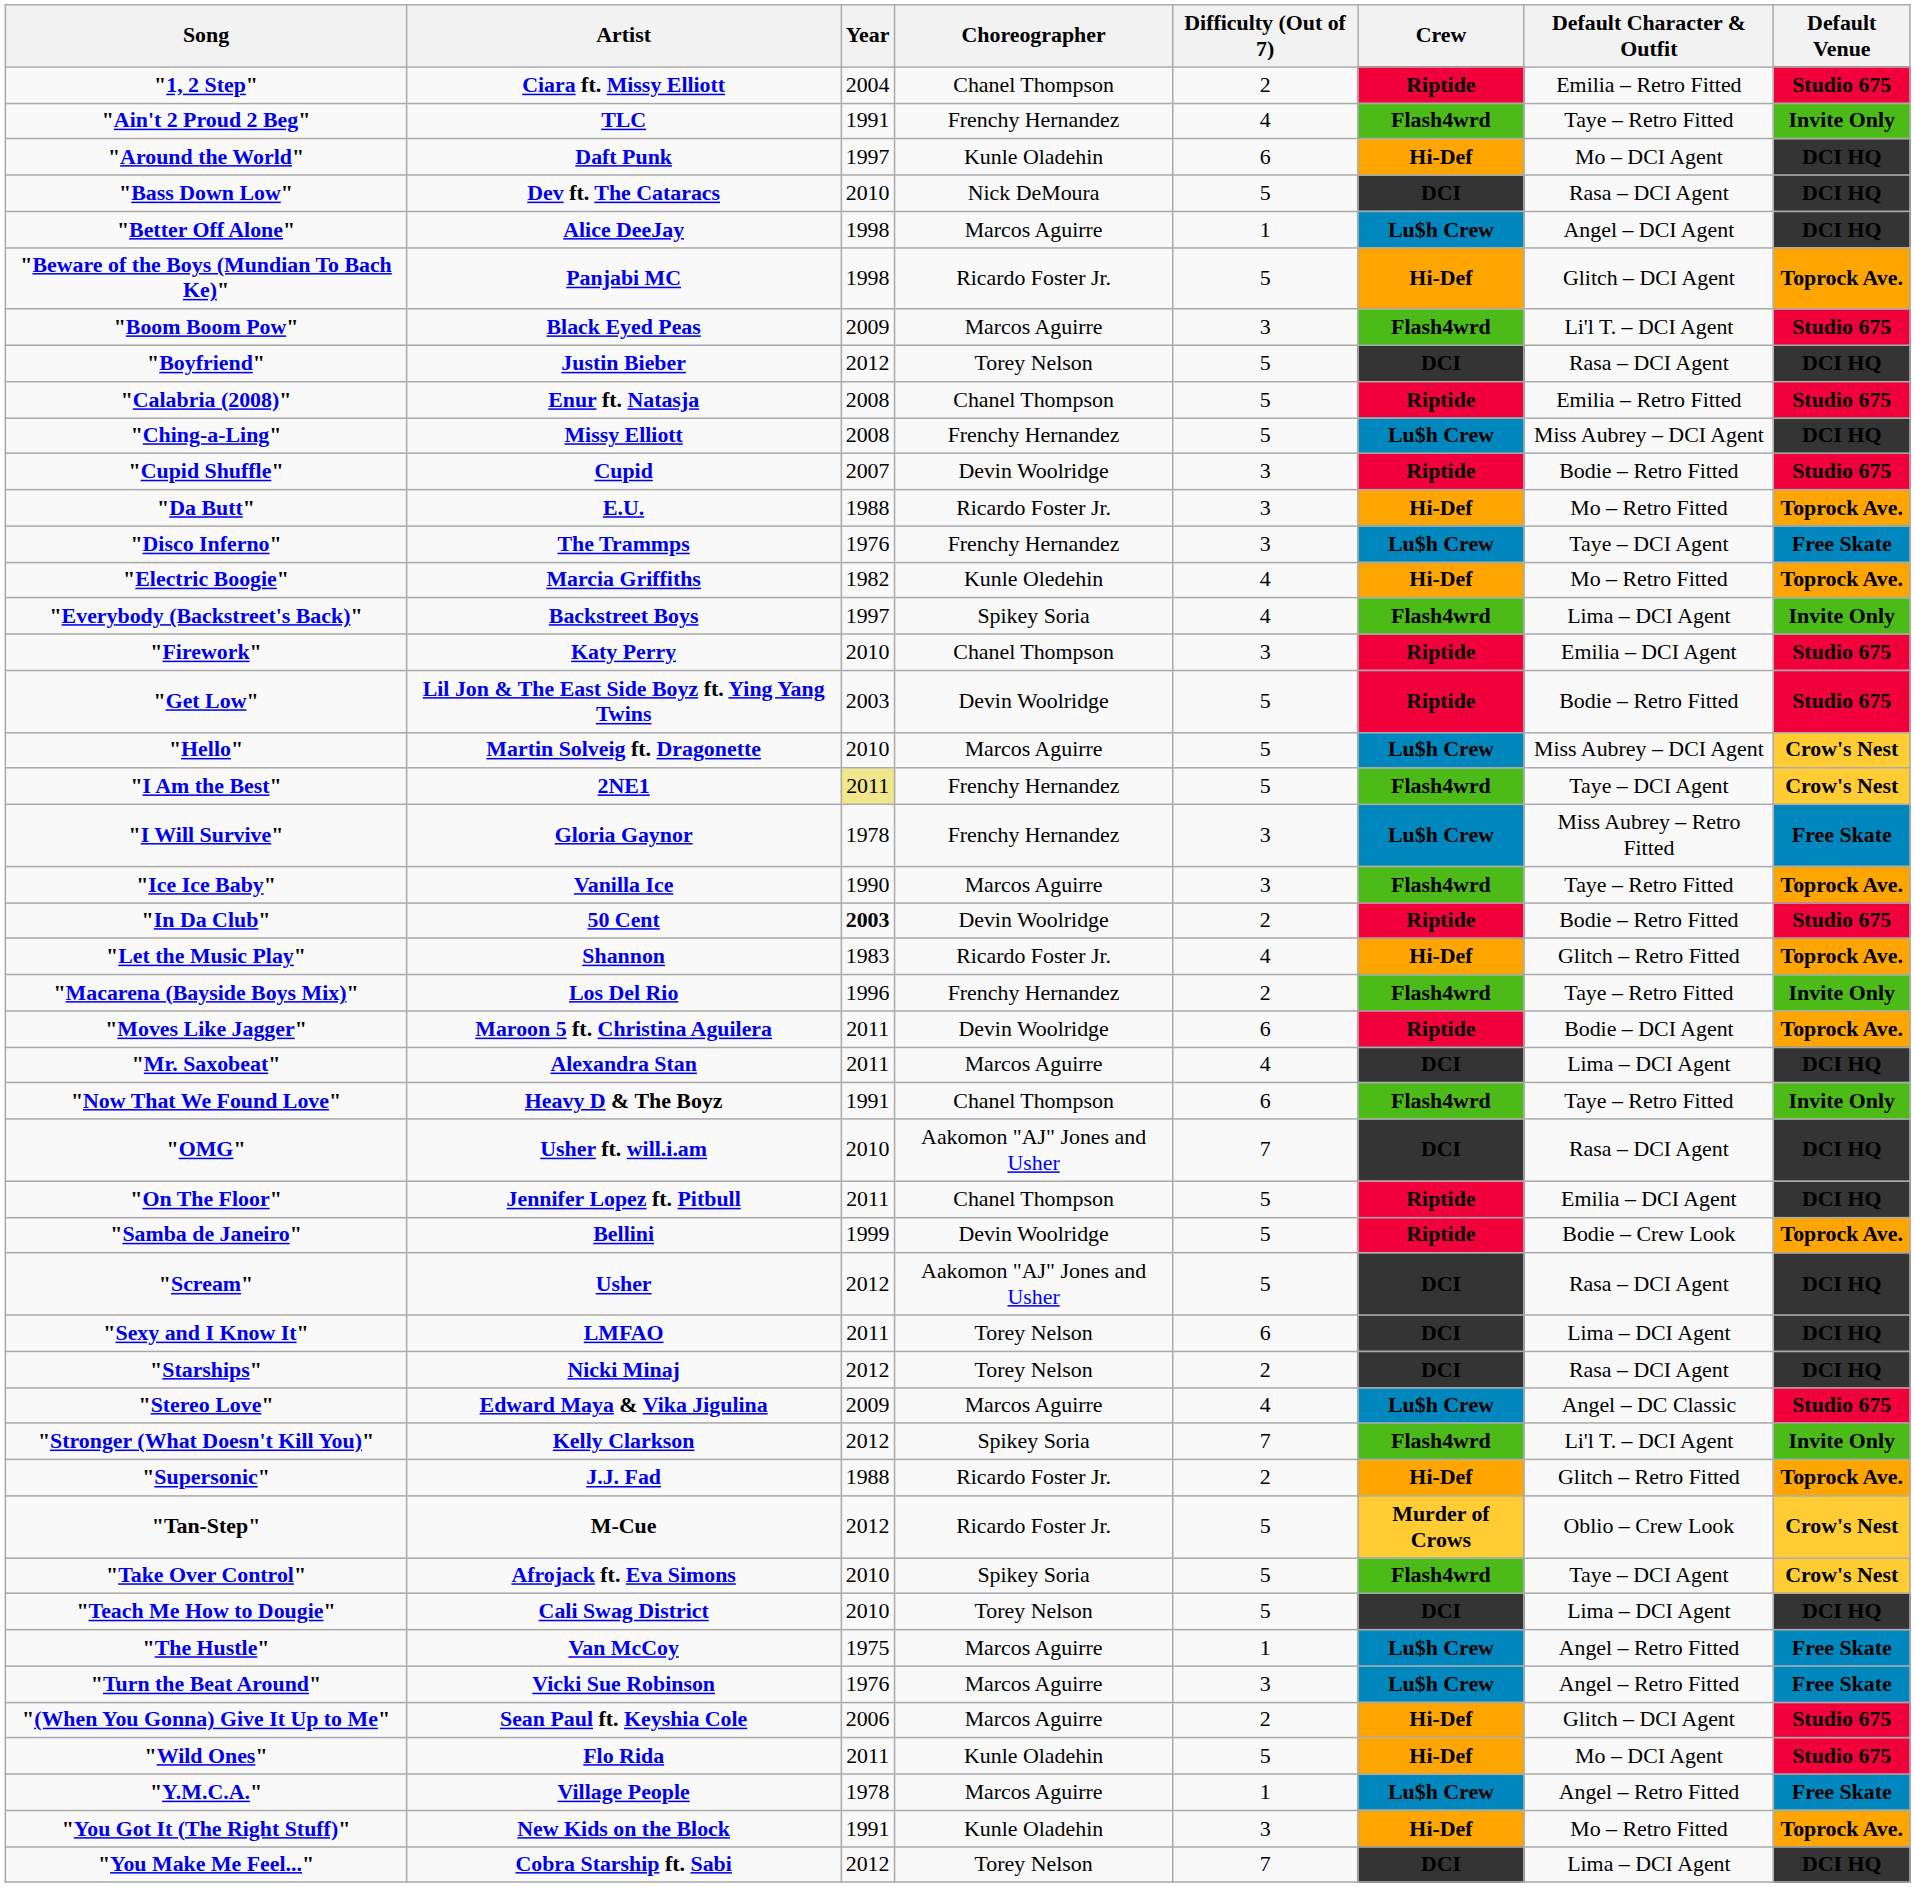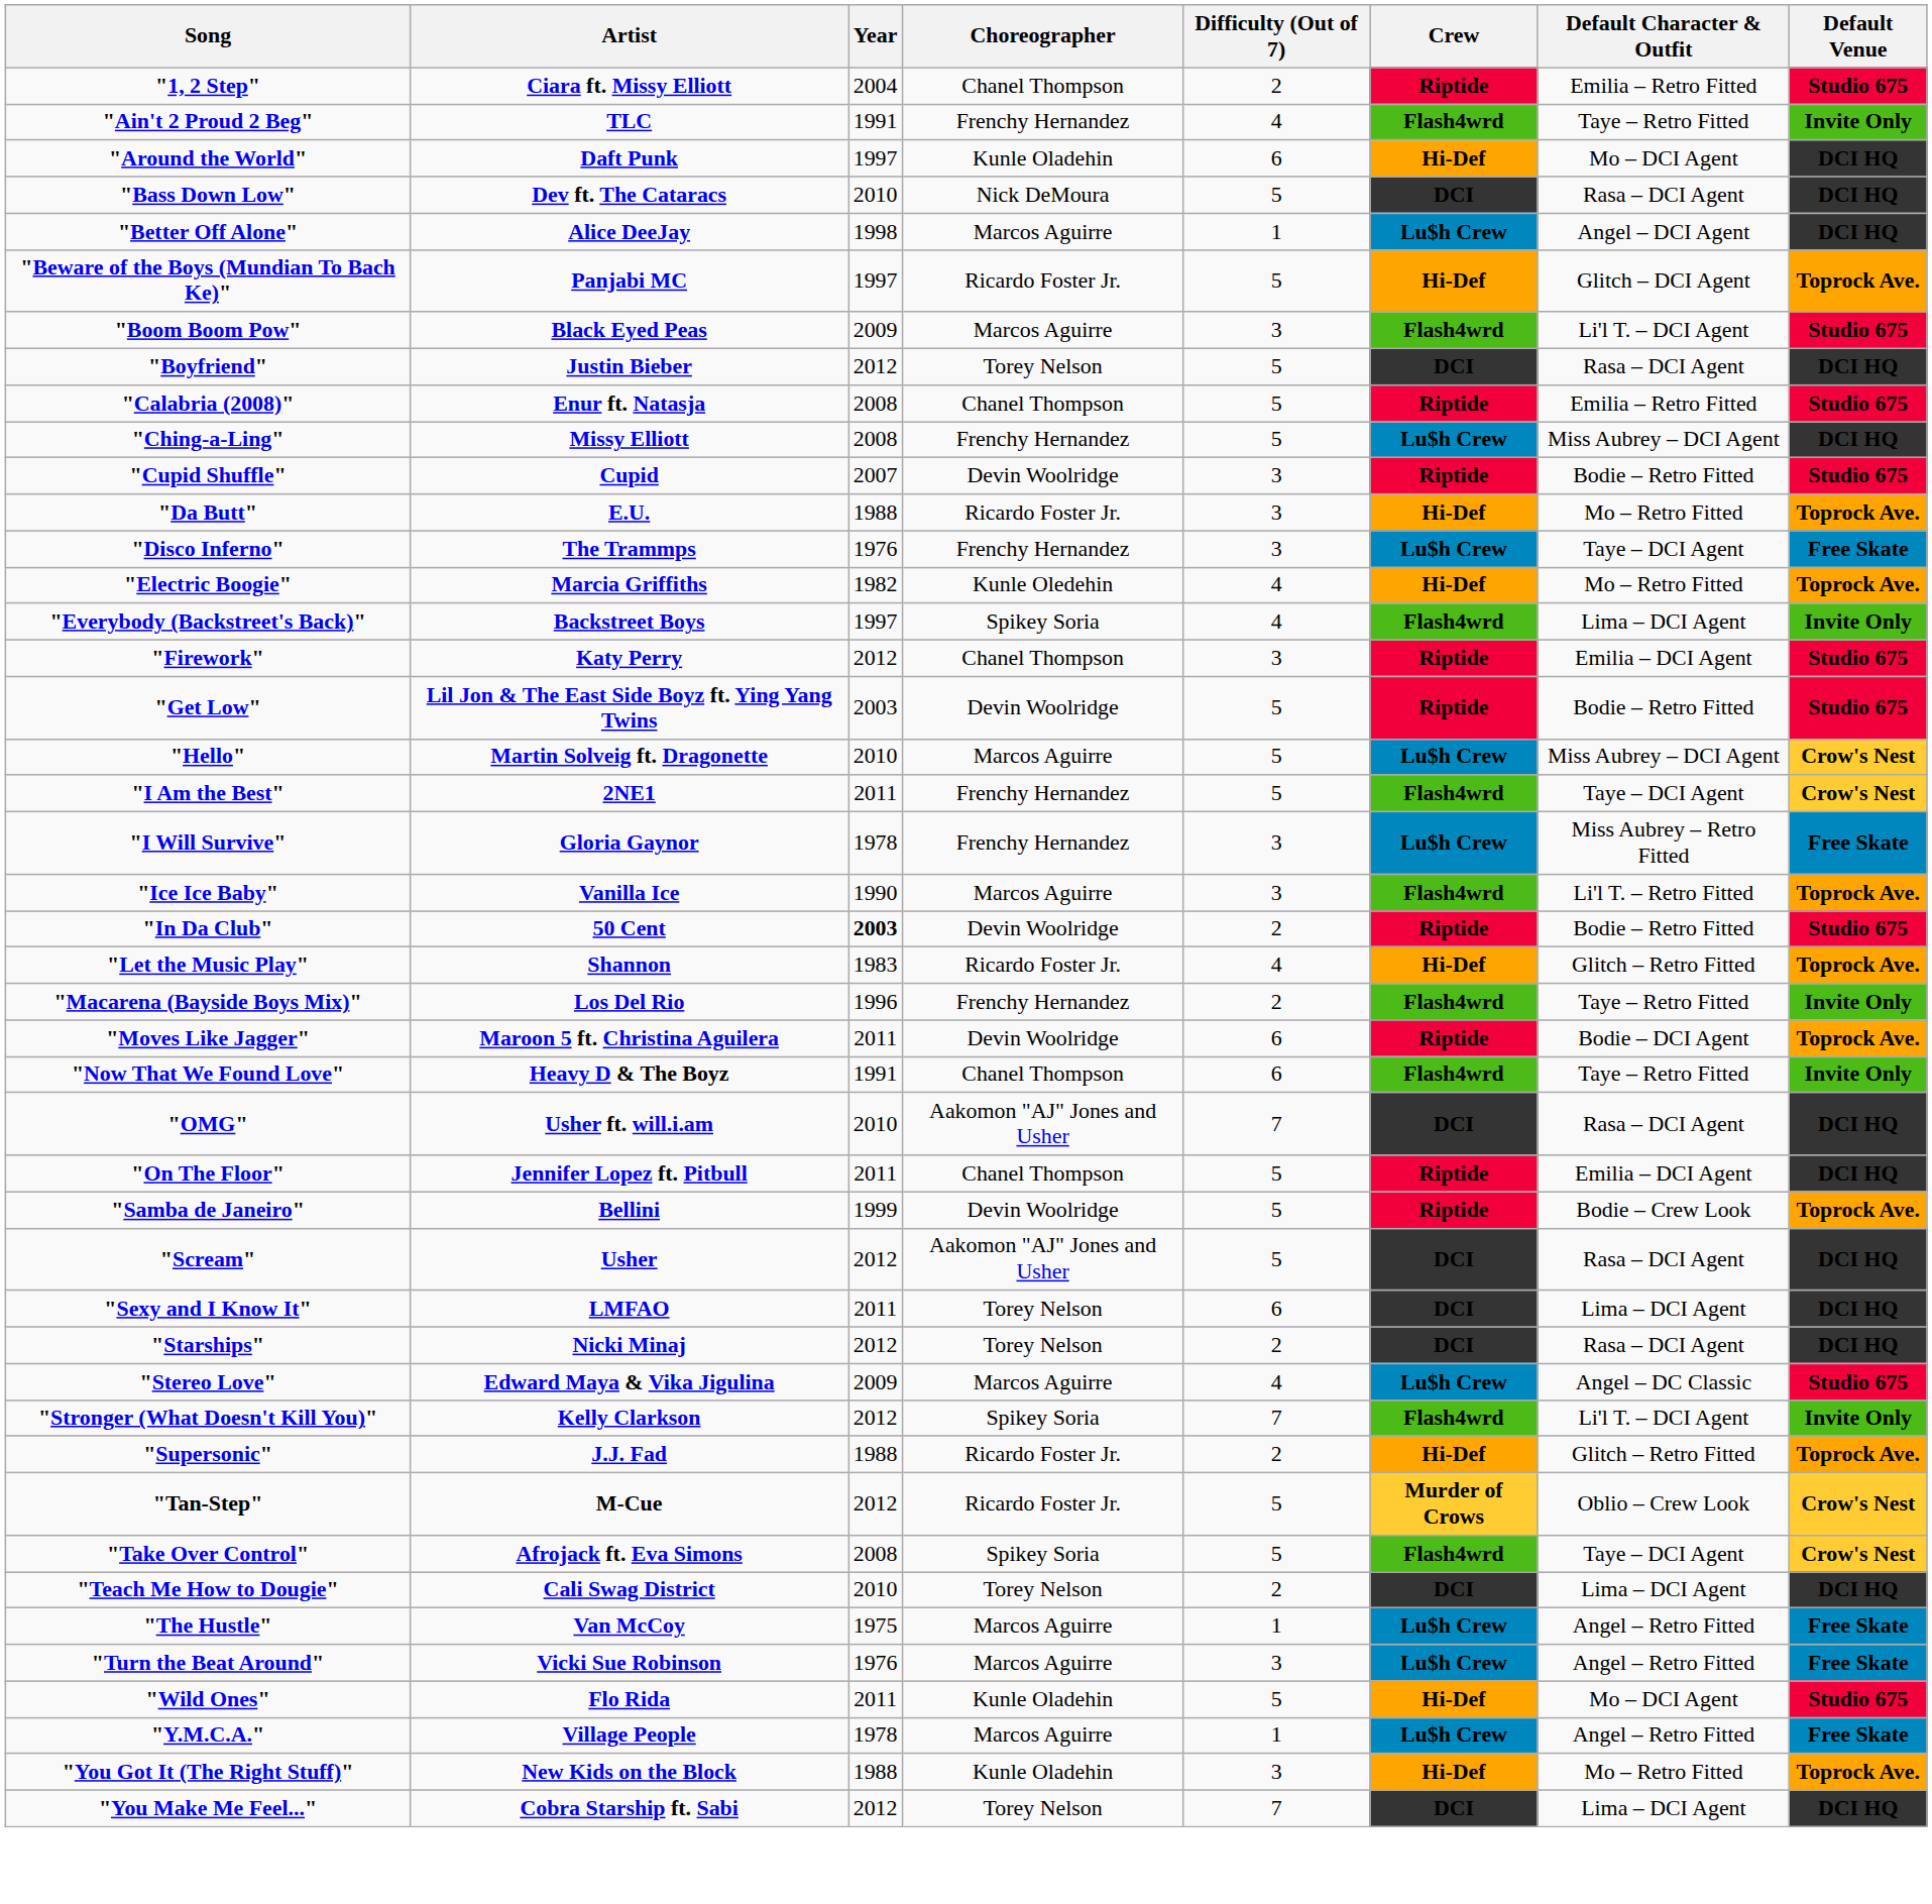"Beware of the Boys (Mundian To Bach Ke)" | Year: 1998 -> 1997
"Firework" | Year: 2010 -> 2012
"I Am the Best" | Year: khaki background -> no background
"Ice Ice Baby" | Default Character & Outfit: Taye – Retro Fitted -> Li'l T. – Retro Fitted
- row: "Mr. Saxobeat" | Alexandra Stan | 2011 | Marcos Aguirre | 4 | DCI | Lima – DCI Agent | DCI HQ
"Take Over Control" | Year: 2010 -> 2008
"Teach Me How to Dougie" | Difficulty (Out of 7): 5 -> 2
- row: "(When You Gonna) Give It Up to Me" | Sean Paul ft. Keyshia Cole | 2006 | Marcos Aguirre | 2 | Hi-Def | Glitch – DCI Agent | Studio 675
"You Got It (The Right Stuff)" | Year: 1991 -> 1988
